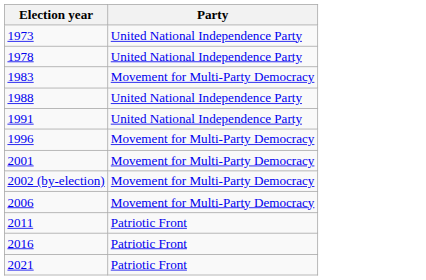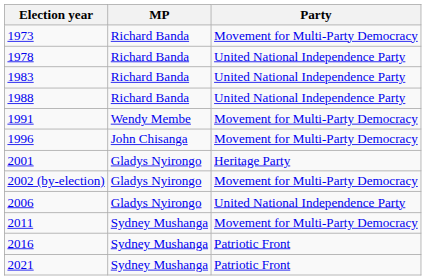+ column: MP | Richard Banda | Richard Banda | Richard Banda | Richard Banda | Wendy Membe | John Chisanga | Gladys Nyirongo | Gladys Nyirongo | Gladys Nyirongo | Sydney Mushanga | Sydney Mushanga | Sydney Mushanga
1973 | Party: United National Independence Party -> Movement for Multi-Party Democracy
1983 | Party: Movement for Multi-Party Democracy -> United National Independence Party
1991 | Party: United National Independence Party -> Movement for Multi-Party Democracy
2001 | Party: Movement for Multi-Party Democracy -> Heritage Party
2006 | Party: Movement for Multi-Party Democracy -> United National Independence Party
2011 | Party: Patriotic Front -> Movement for Multi-Party Democracy
